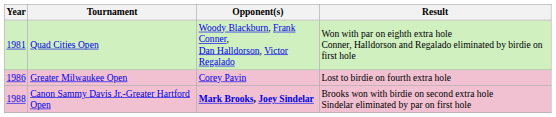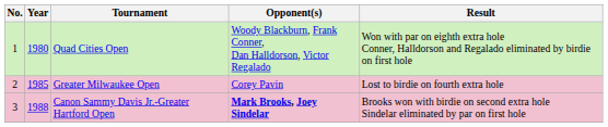+ column: No. | 1 | 2 | 3
Quad Cities Open | Year: 1981 -> 1980
Greater Milwaukee Open | Year: 1986 -> 1985
